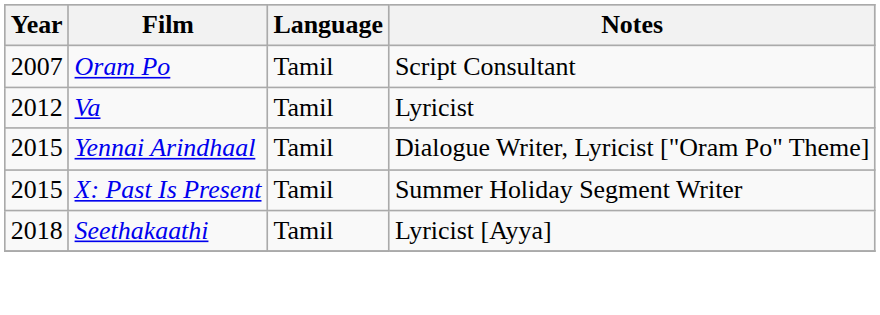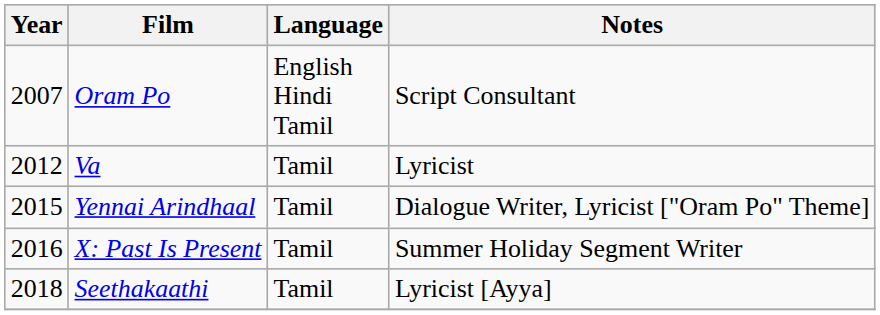Oram Po | Language: Tamil -> English Hindi Tamil
X: Past Is Present | Year: 2015 -> 2016
